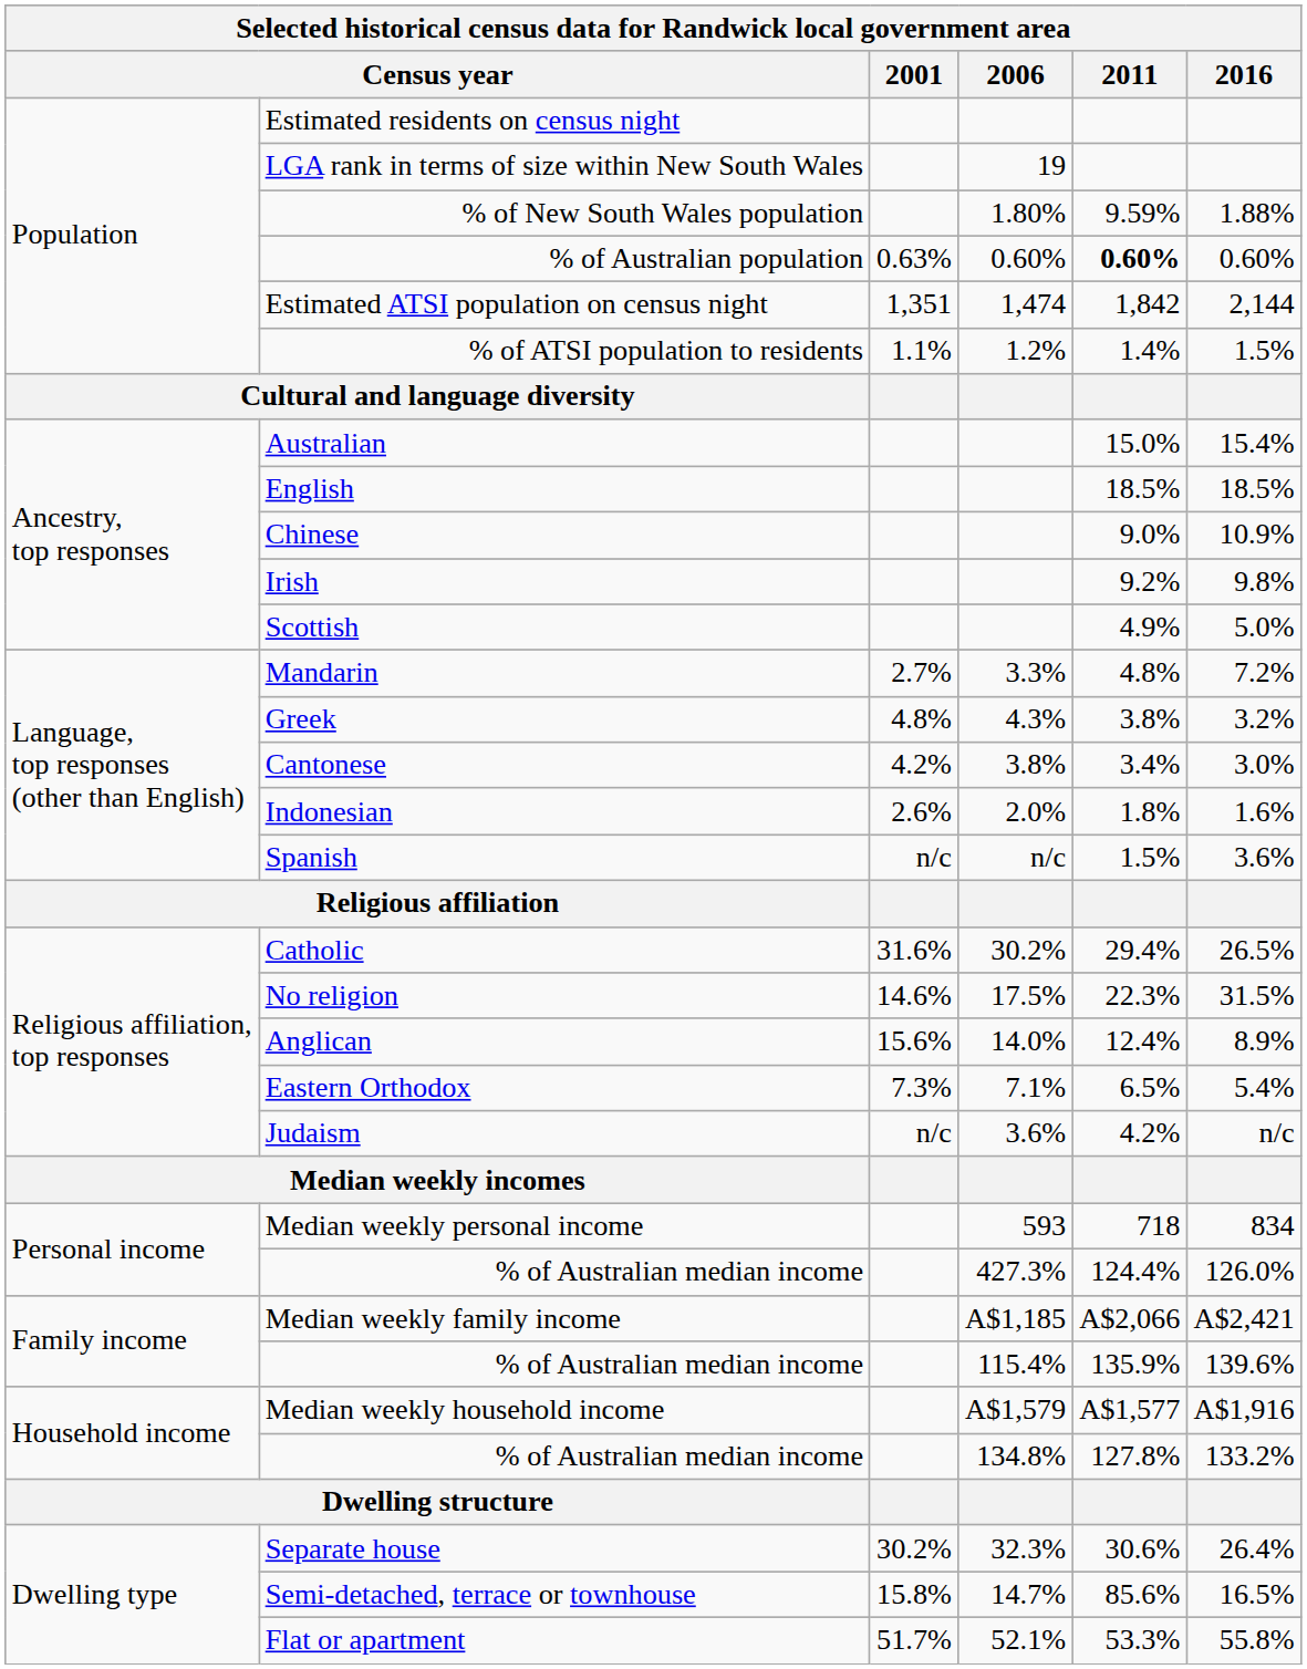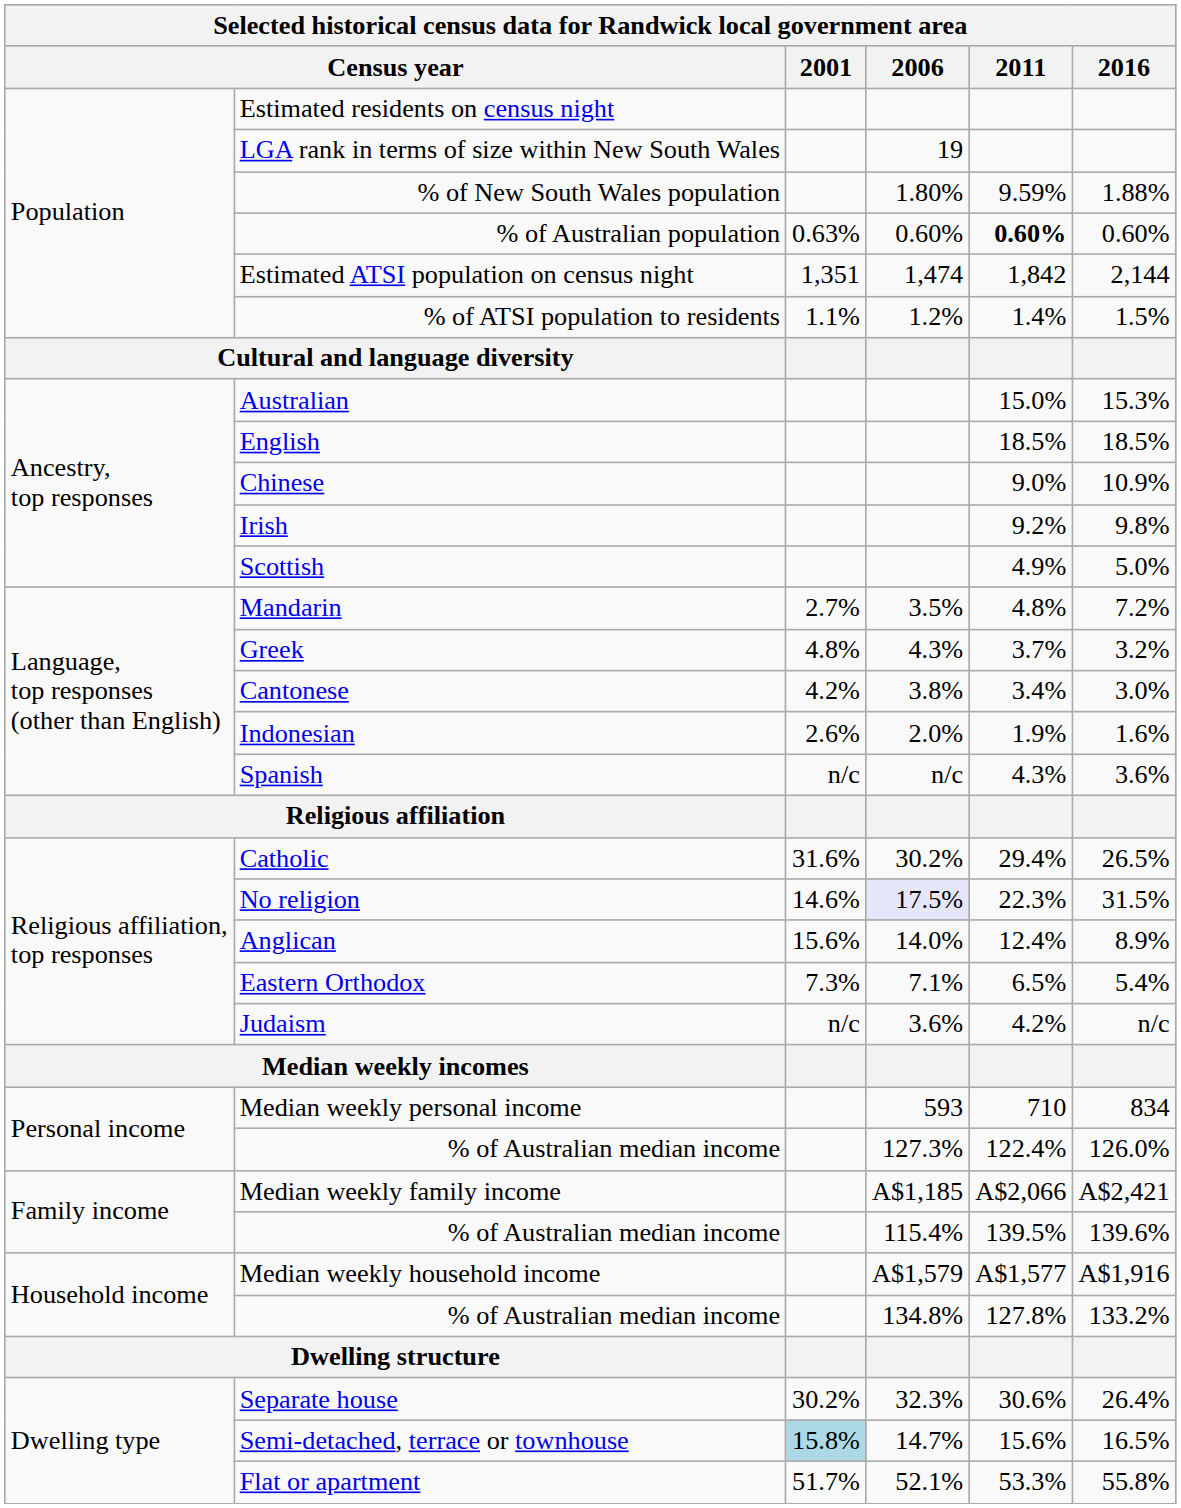Australian | 2016: 15.4% -> 15.3%
Mandarin | 2006: 3.3% -> 3.5%
Greek | 2011: 3.8% -> 3.7%
Indonesian | 2011: 1.8% -> 1.9%
Spanish | 2011: 1.5% -> 4.3%
No religion | 2006: no background -> lavender background
Median weekly personal income | 2011: 718 -> 710
Personal income / % of Australian median income | 2006: 427.3% -> 127.3%
Personal income / % of Australian median income | 2011: 124.4% -> 122.4%
Family income / % of Australian median income | 2011: 135.9% -> 139.5%
Semi-detached, terrace or townhouse | 2001: no background -> lightblue background
Semi-detached, terrace or townhouse | 2011: 85.6% -> 15.6%
